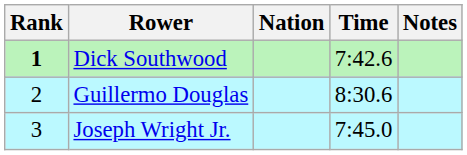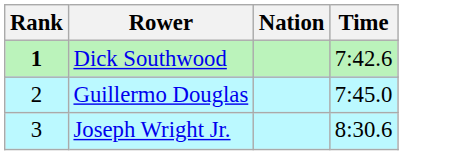- column: Notes
Guillermo Douglas | Time: 8:30.6 -> 7:45.0
Joseph Wright Jr. | Time: 7:45.0 -> 8:30.6
